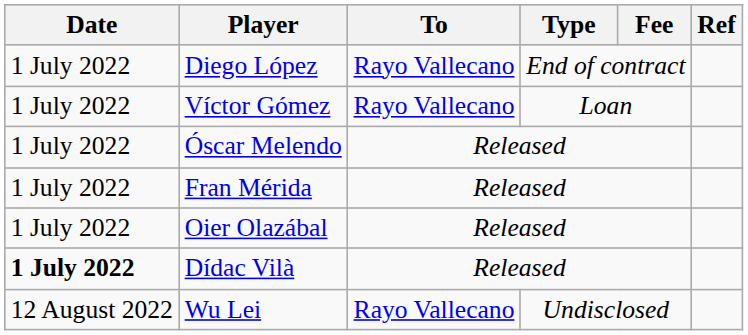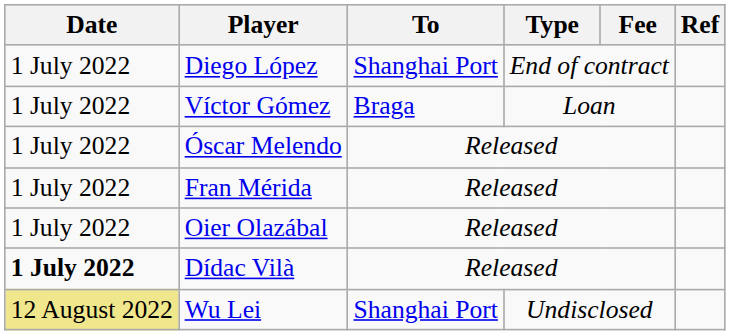Diego López | To: Rayo Vallecano -> Shanghai Port
Víctor Gómez | To: Rayo Vallecano -> Braga
Wu Lei | Date: no background -> khaki background
Wu Lei | To: Rayo Vallecano -> Shanghai Port
